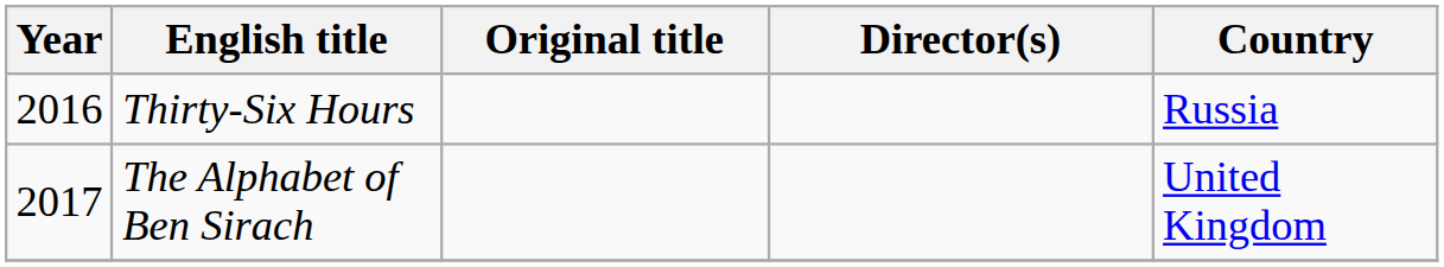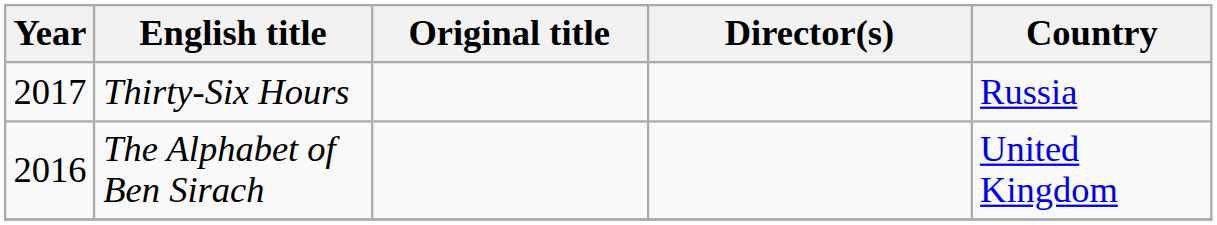Thirty-Six Hours | Year: 2016 -> 2017
The Alphabet of Ben Sirach | Year: 2017 -> 2016
